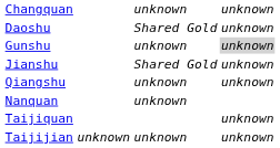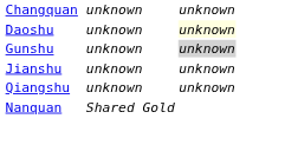Daoshu | column 3: Shared Gold -> unknown
Daoshu | column 4: no background -> lightyellow background
Jianshu | column 3: Shared Gold -> unknown
Nanquan | column 3: unknown -> Shared Gold
- row: Taijiquan | unknown
- row: Taijijian | unknown | unknown | unknown
